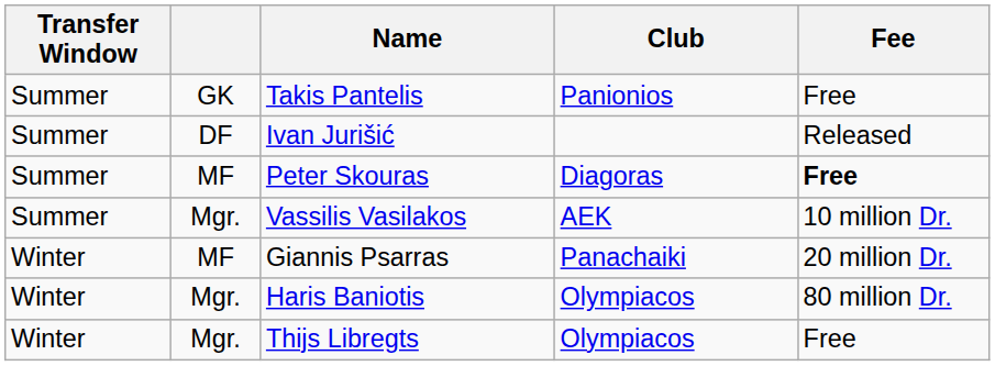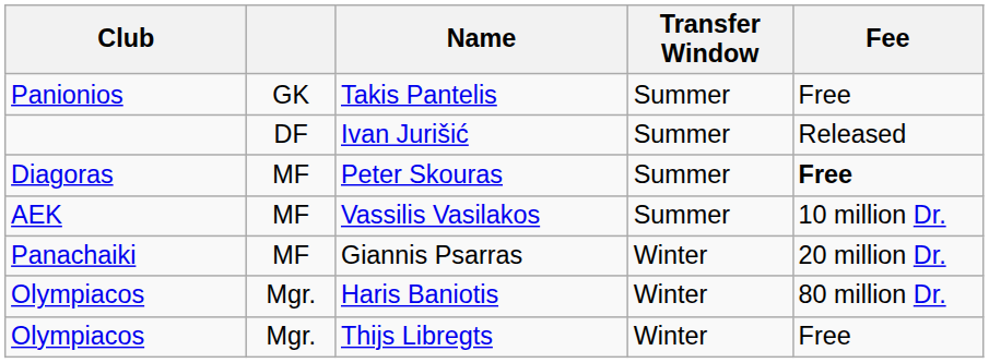columns swapped: Transfer Window <-> Club
Vassilis Vasilakos | column 2: Mgr. -> MF
